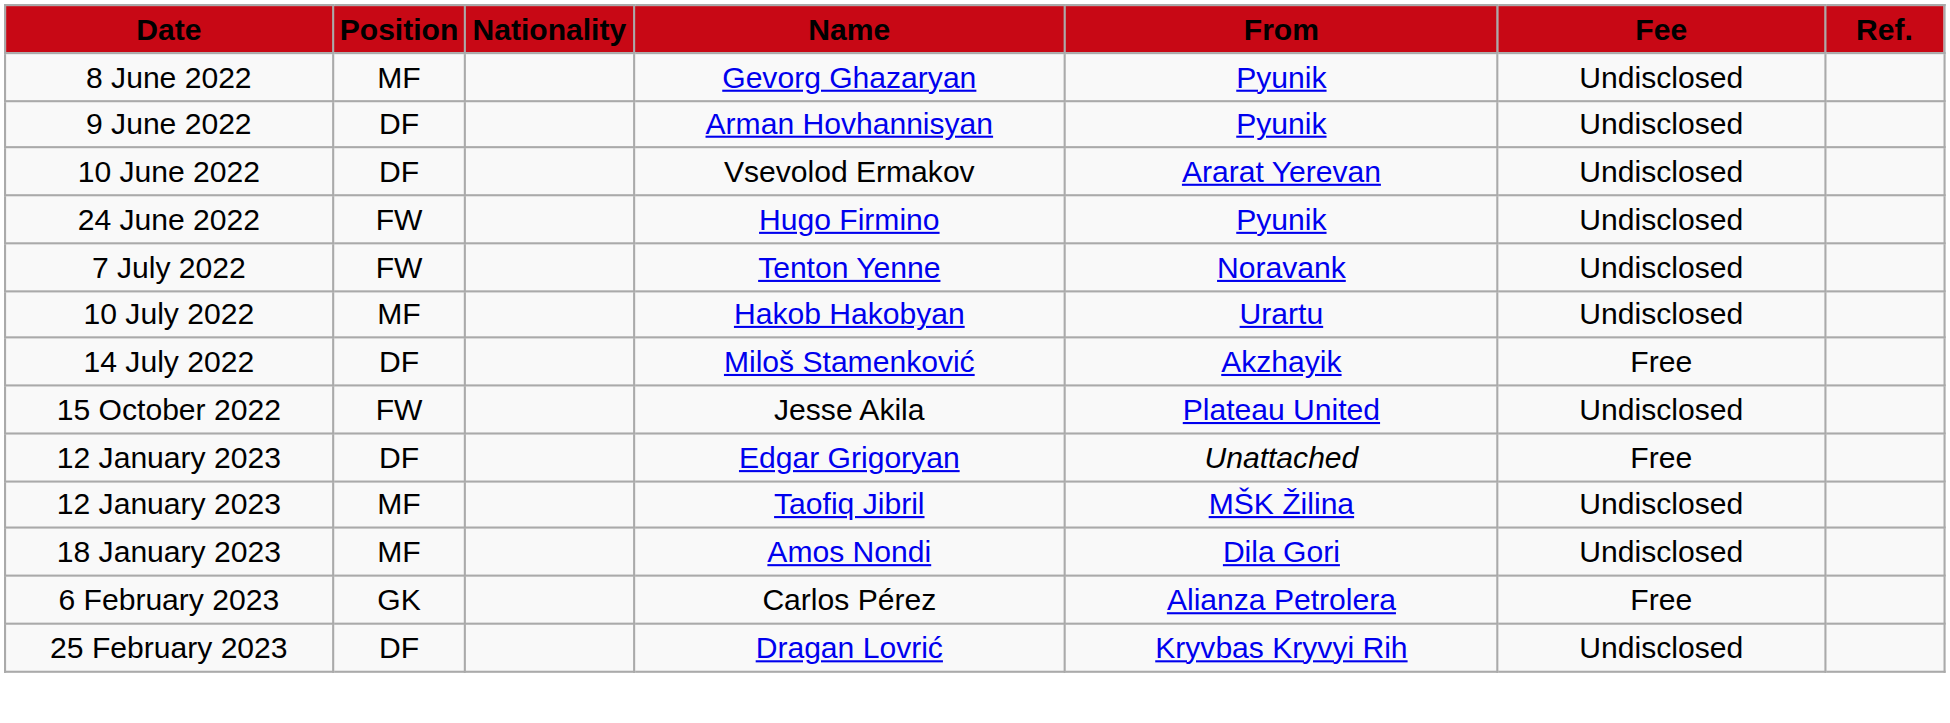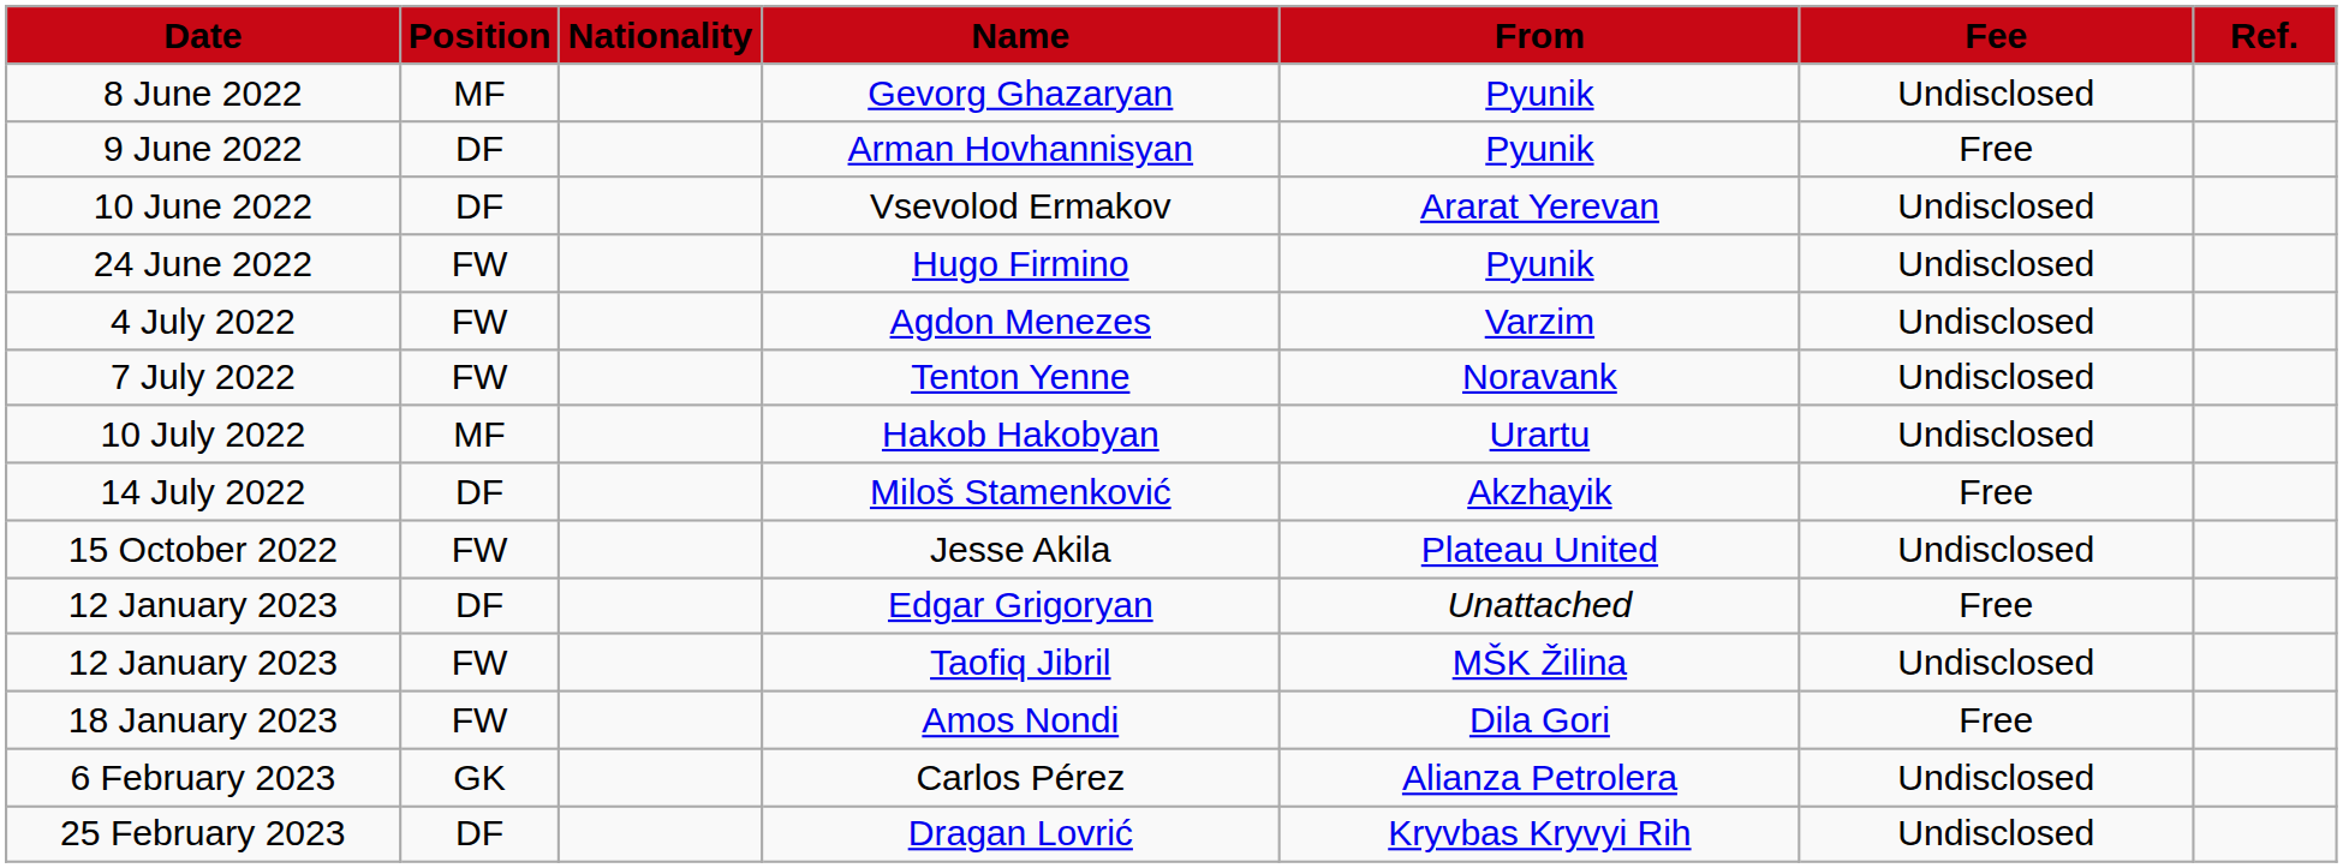Arman Hovhannisyan | Fee: Undisclosed -> Free
+ row: 4 July 2022 | FW | Agdon Menezes | Varzim | Undisclosed
Taofiq Jibril | Position: MF -> FW
Amos Nondi | Position: MF -> FW
Amos Nondi | Fee: Undisclosed -> Free
Carlos Pérez | Fee: Free -> Undisclosed
